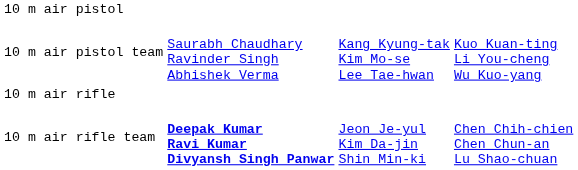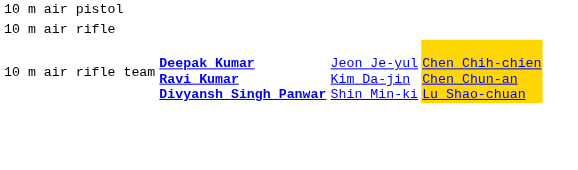- row: 10 m air pistol team | Saurabh Chaudhary Ravinder Singh Abhishek Verma | Kang Kyung-tak Kim Mo-se Lee Tae-hwan | Kuo Kuan-ting Li You-cheng Wu Kuo-yang
10 m air rifle team | column 4: no background -> gold background
